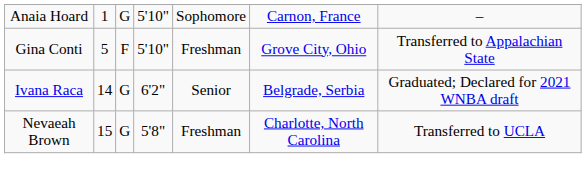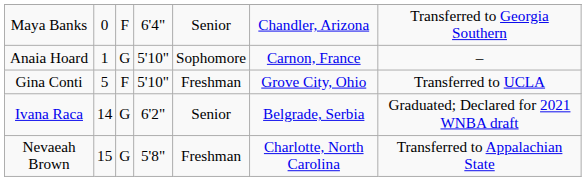+ row: Maya Banks | 0 | F | 6'4" | Senior | Chandler, Arizona | Transferred to Georgia Southern
Gina Conti | column 7: Transferred to Appalachian State -> Transferred to UCLA
Nevaeah Brown | column 7: Transferred to UCLA -> Transferred to Appalachian State
